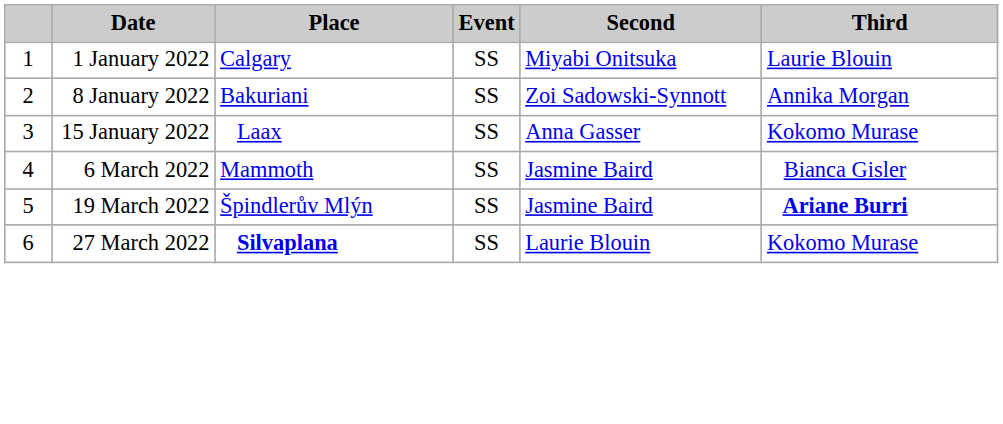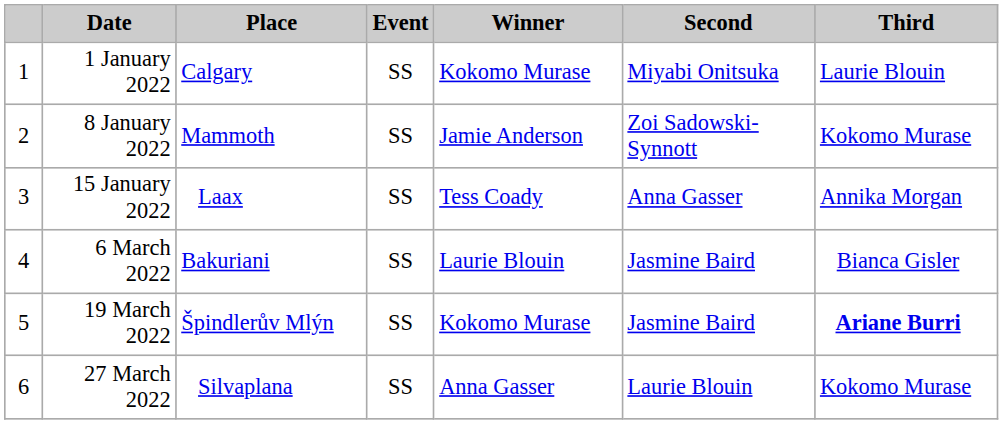+ column: Winner | Kokomo Murase | Jamie Anderson | Tess Coady | Laurie Blouin | Kokomo Murase | Anna Gasser
8 January 2022 | Place: Bakuriani -> Mammoth
8 January 2022 | Third: Annika Morgan -> Kokomo Murase
15 January 2022 | Third: Kokomo Murase -> Annika Morgan
6 March 2022 | Place: Mammoth -> Bakuriani
27 March 2022 | Place: bold -> normal
